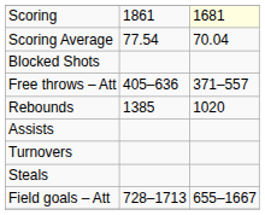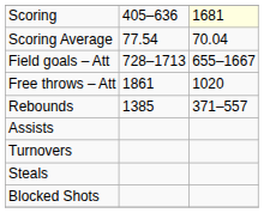Scoring | column 2: 1861 -> 405–636
rows swapped: Field goals – Att <-> Blocked Shots
Free throws – Att | column 2: 405–636 -> 1861
Free throws – Att | column 3: 371–557 -> 1020
Rebounds | column 3: 1020 -> 371–557
